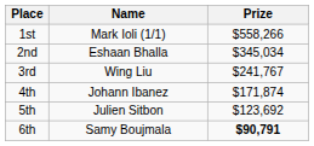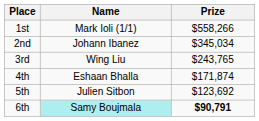2nd | Name: Eshaan Bhalla -> Johann Ibanez
3rd | Prize: $241,767 -> $243,765
4th | Name: Johann Ibanez -> Eshaan Bhalla
6th | Name: no background -> paleturquoise background
